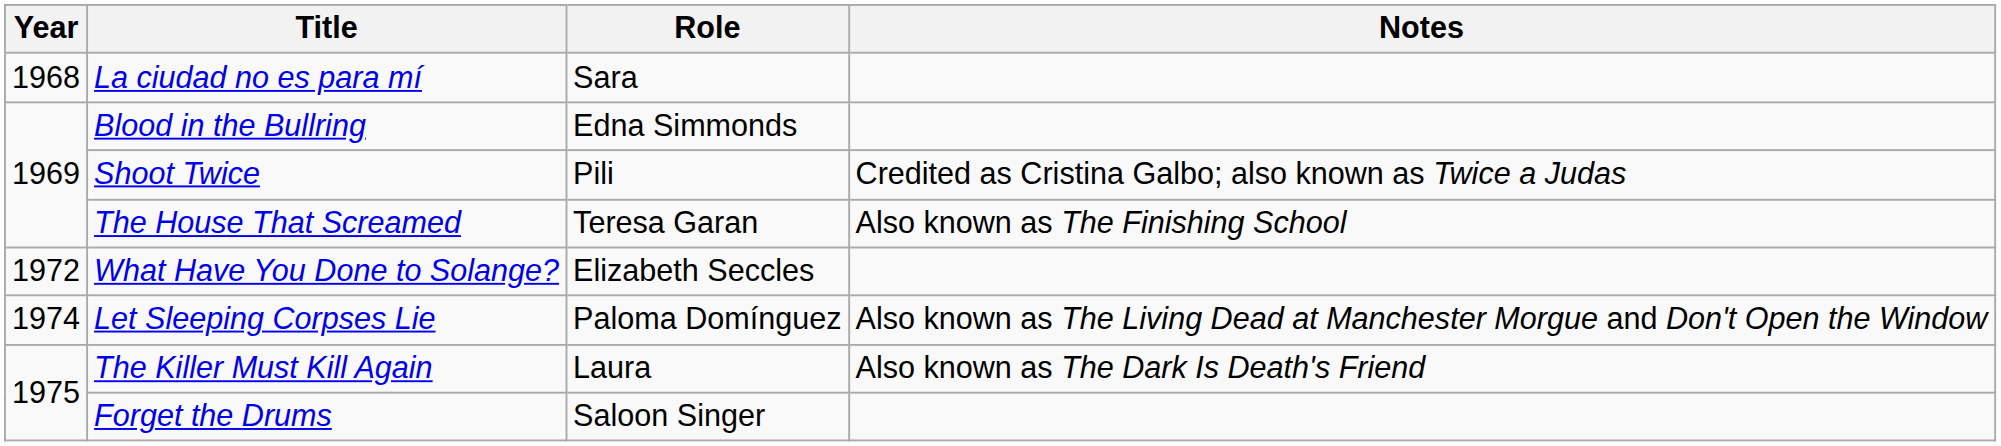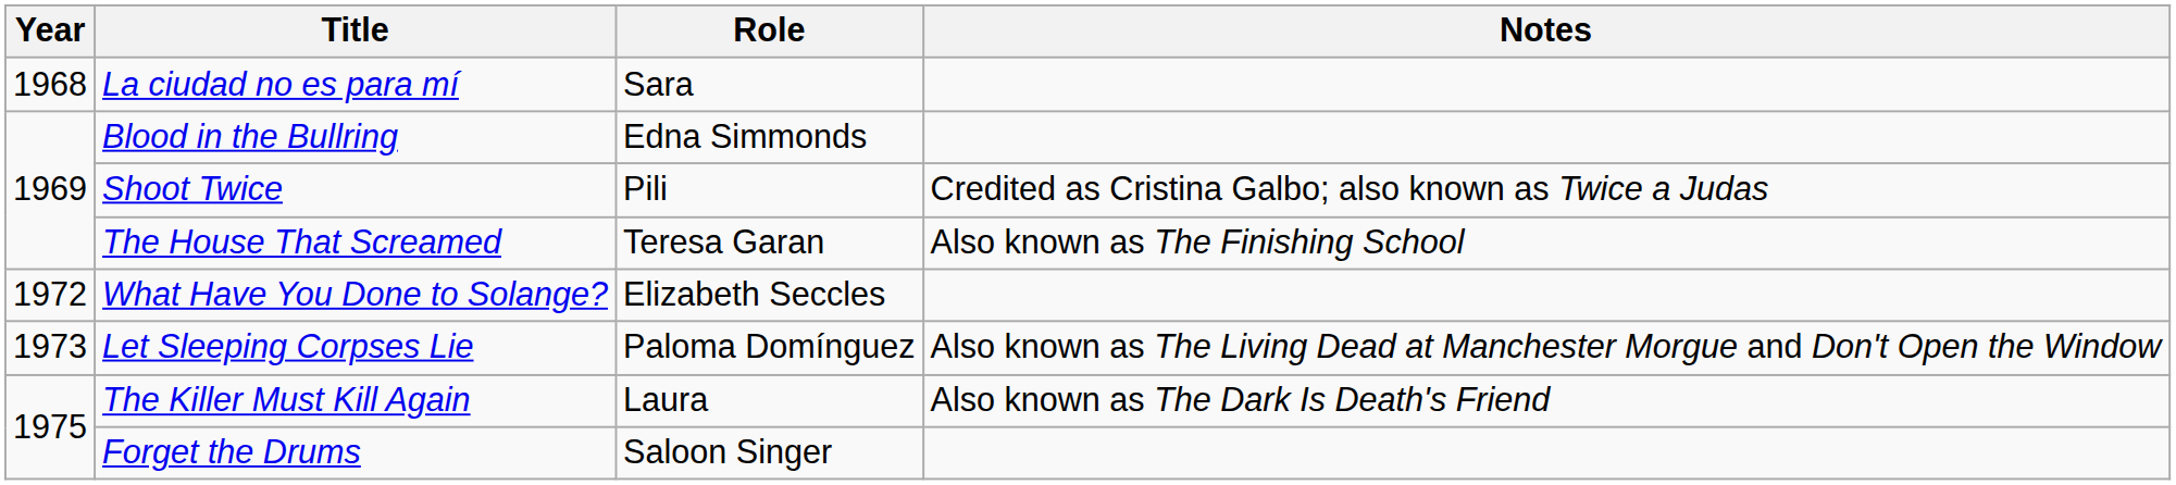Let Sleeping Corpses Lie | Year: 1974 -> 1973
